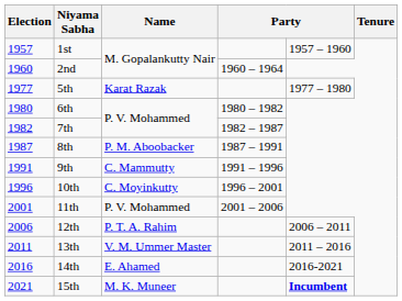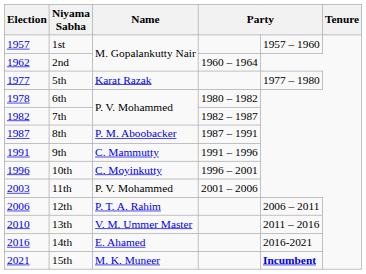2nd | Election: 1960 -> 1962
6th | Election: 1980 -> 1978
11th | Election: 2001 -> 2003
13th | Election: 2011 -> 2010
